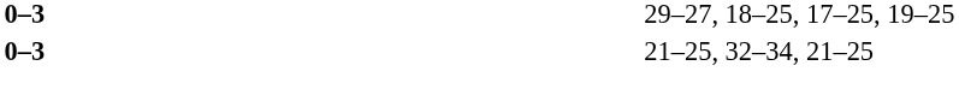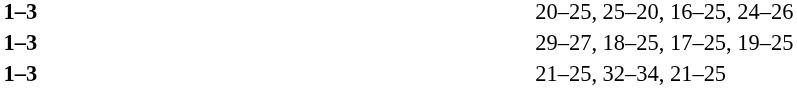+ row: 1–3 | 20–25, 25–20, 16–25, 24–26
29–27, 18–25, 17–25, 19–25 | column 2: 0–3 -> 1–3
21–25, 32–34, 21–25 | column 2: 0–3 -> 1–3
